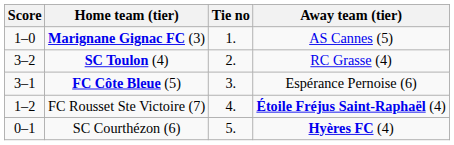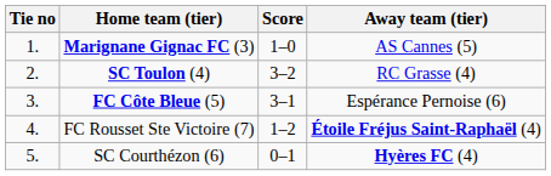columns swapped: Tie no <-> Score
